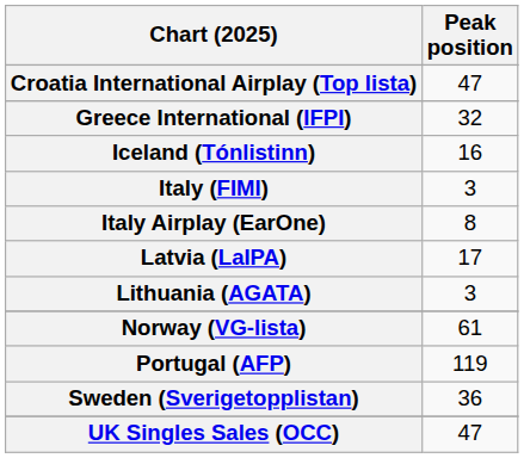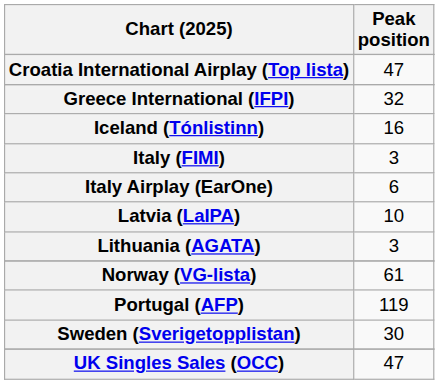Italy Airplay (EarOne) | Peak position: 8 -> 6
Latvia (LaIPA) | Peak position: 17 -> 10
Sweden (Sverigetopplistan) | Peak position: 36 -> 30
